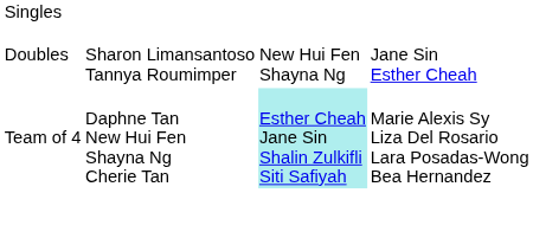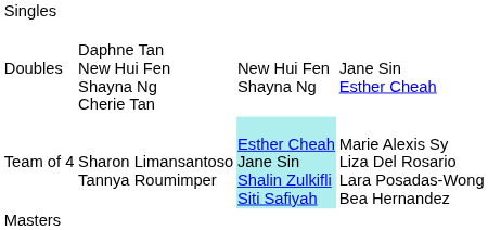Doubles | column 2: Sharon Limansantoso Tannya Roumimper -> Daphne Tan New Hui Fen Shayna Ng Cherie Tan
Team of 4 | column 2: Daphne Tan New Hui Fen Shayna Ng Cherie Tan -> Sharon Limansantoso Tannya Roumimper
+ row: Masters
